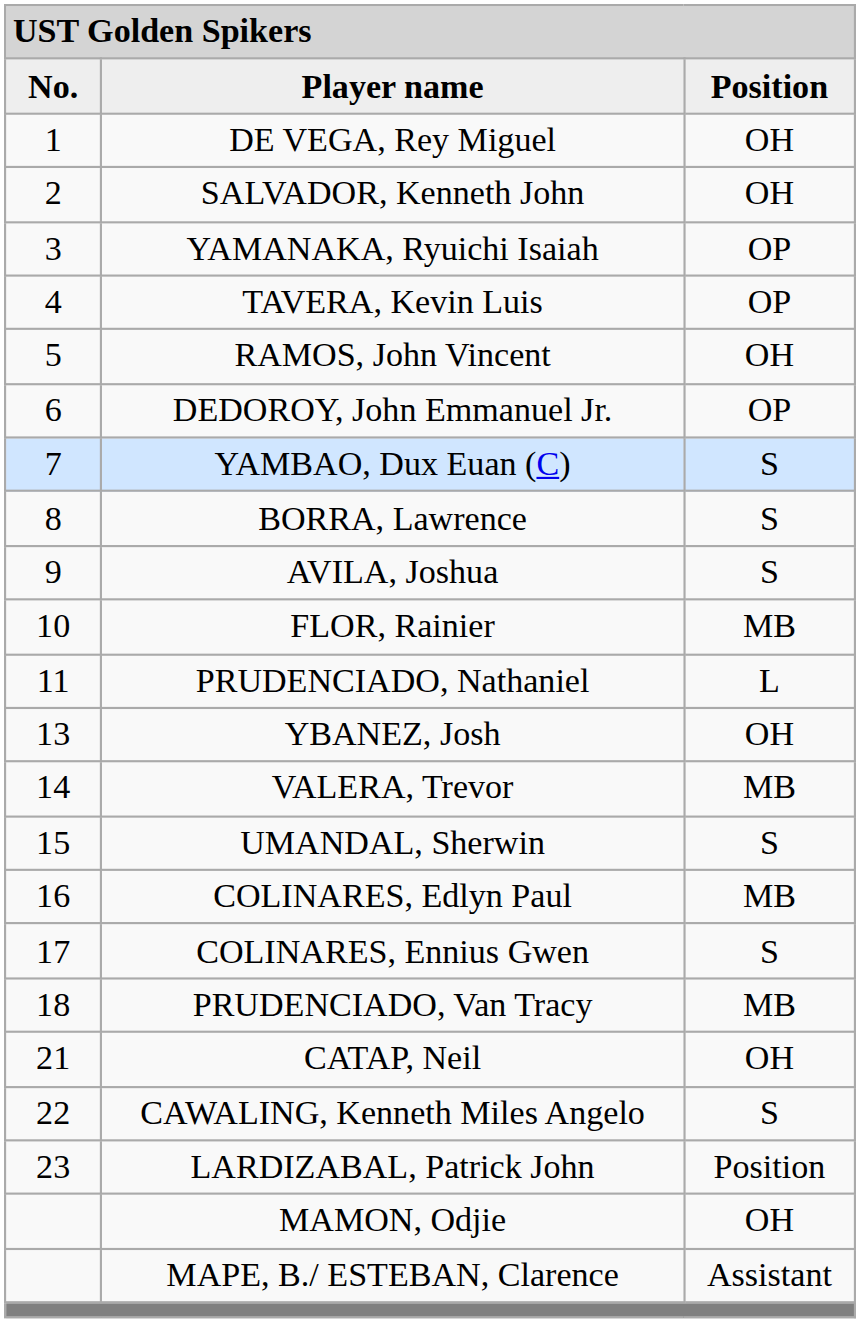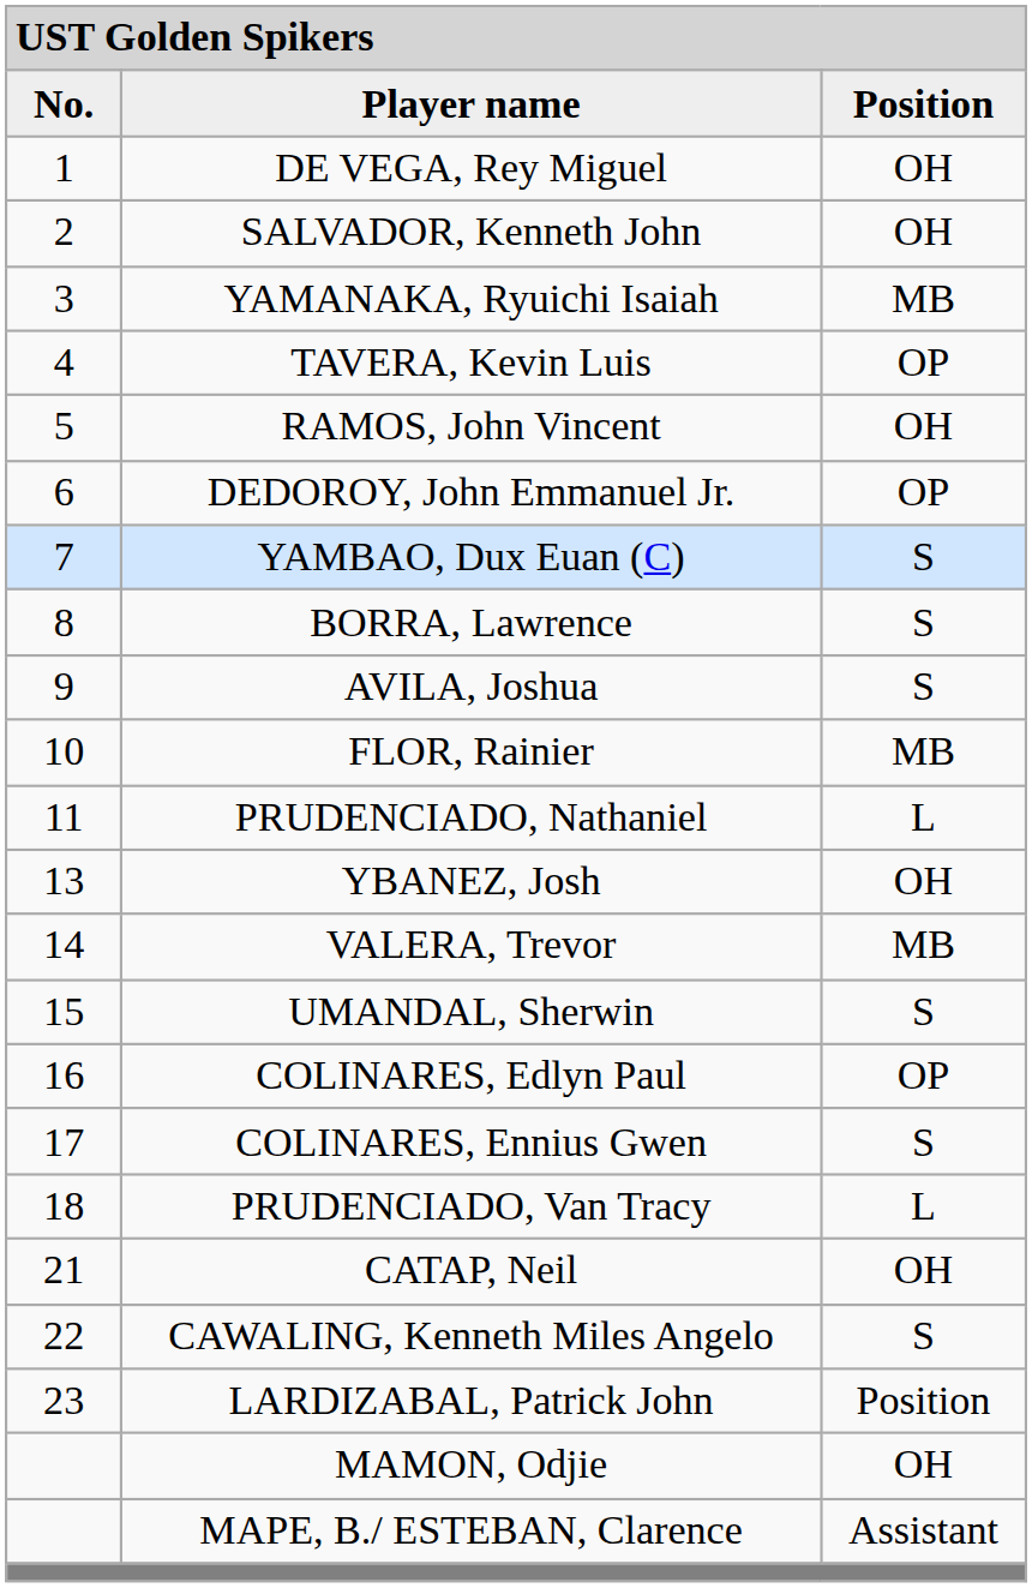YAMANAKA, Ryuichi Isaiah | column 3: OP -> MB
COLINARES, Edlyn Paul | column 3: MB -> OP
PRUDENCIADO, Van Tracy | column 3: MB -> L
